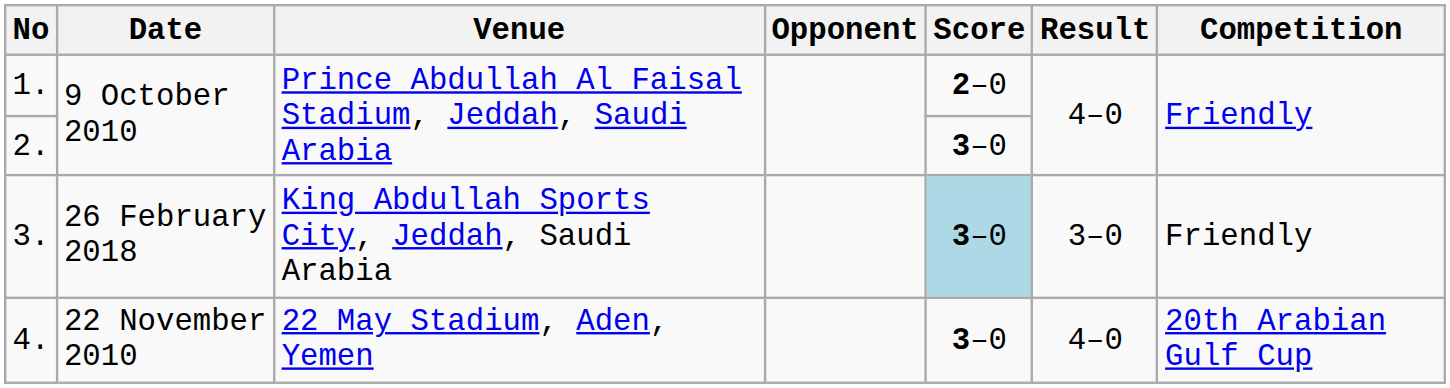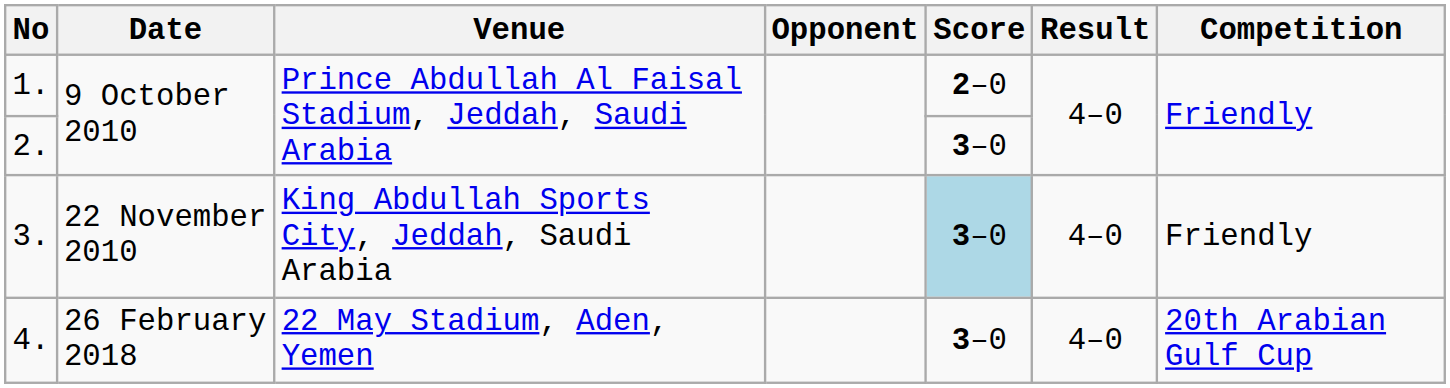3. | Date: 26 February 2018 -> 22 November 2010
3. | Result: 3–0 -> 4–0
4. | Date: 22 November 2010 -> 26 February 2018
